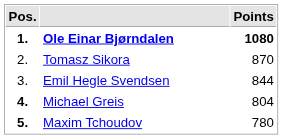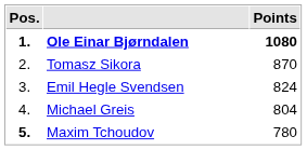Emil Hegle Svendsen | Points: 844 -> 824
Michael Greis | Pos.: bold -> normal
